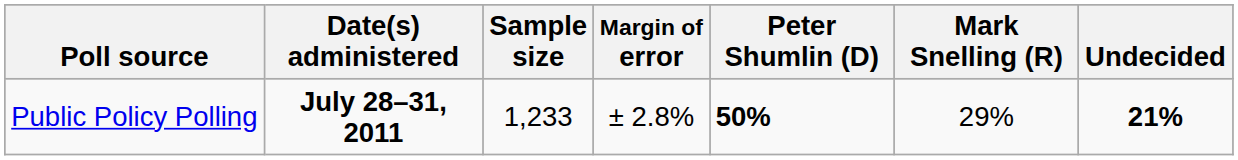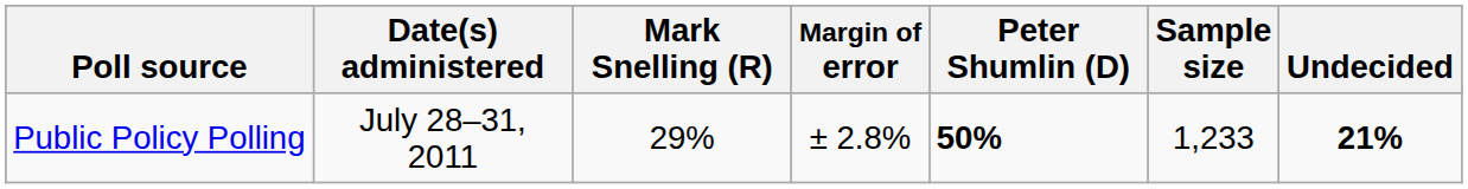columns swapped: Sample size <-> Mark Snelling (R)
Public Policy Polling | Date(s) administered: bold -> normal
